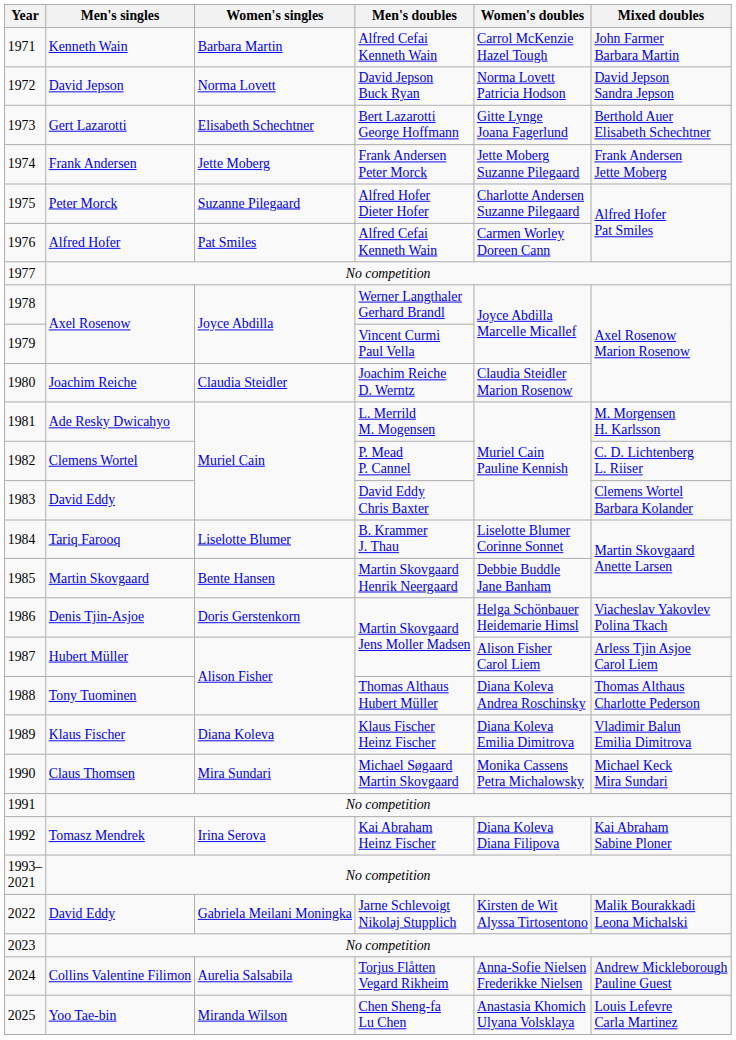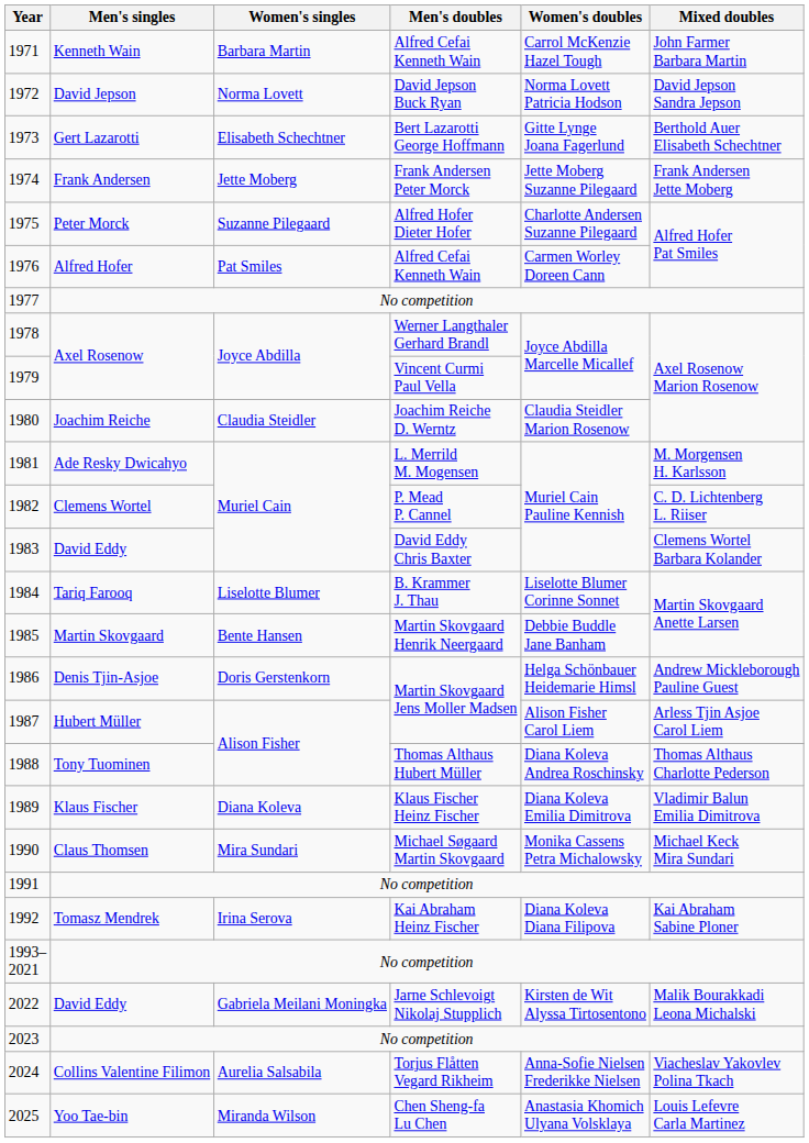1986 | Mixed doubles: Viacheslav Yakovlev Polina Tkach -> Andrew Mickleborough Pauline Guest
2024 | Mixed doubles: Andrew Mickleborough Pauline Guest -> Viacheslav Yakovlev Polina Tkach
